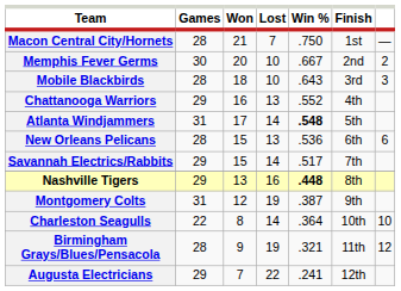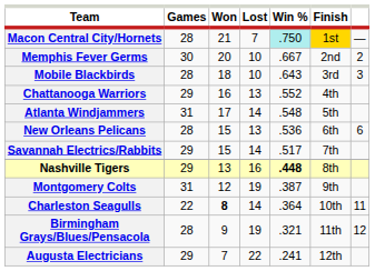Macon Central City/Hornets | Win %: no background -> paleturquoise background
Macon Central City/Hornets | Finish: no background -> gold background
Atlanta Windjammers | Win %: bold -> normal
Charleston Seagulls | Won: normal -> bold
Charleston Seagulls | column 7: 10 -> 11
